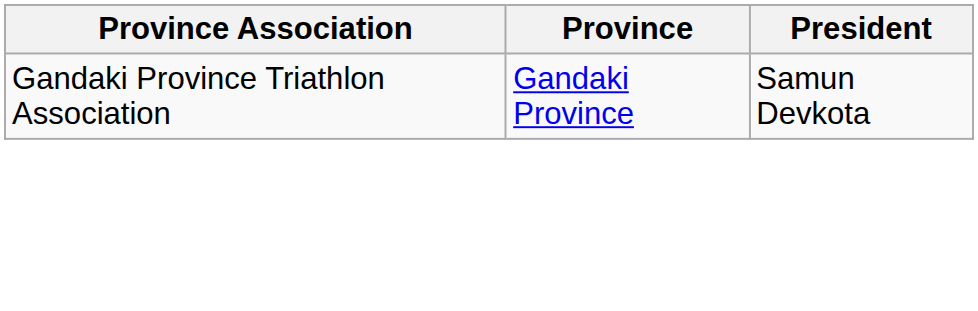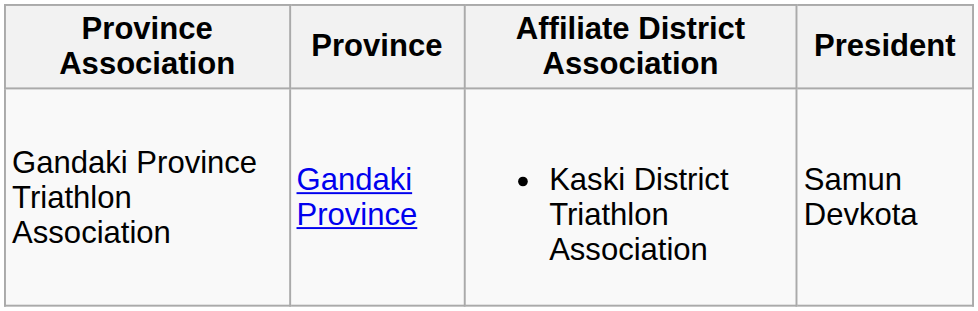+ column: Affiliate District Association | Kaski District Triathlon Association
